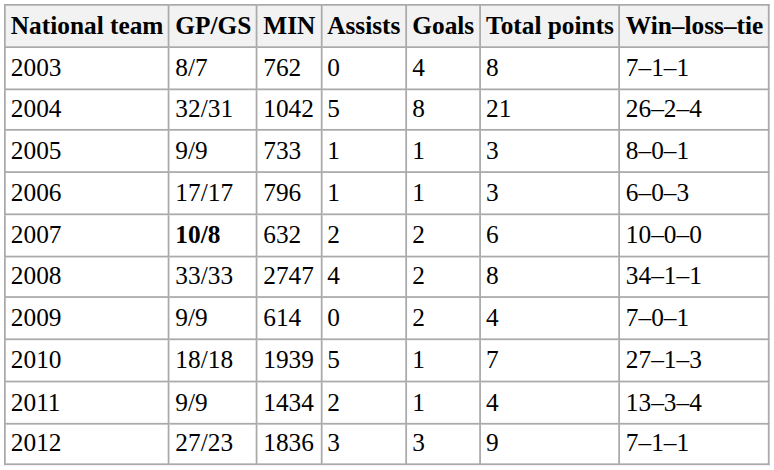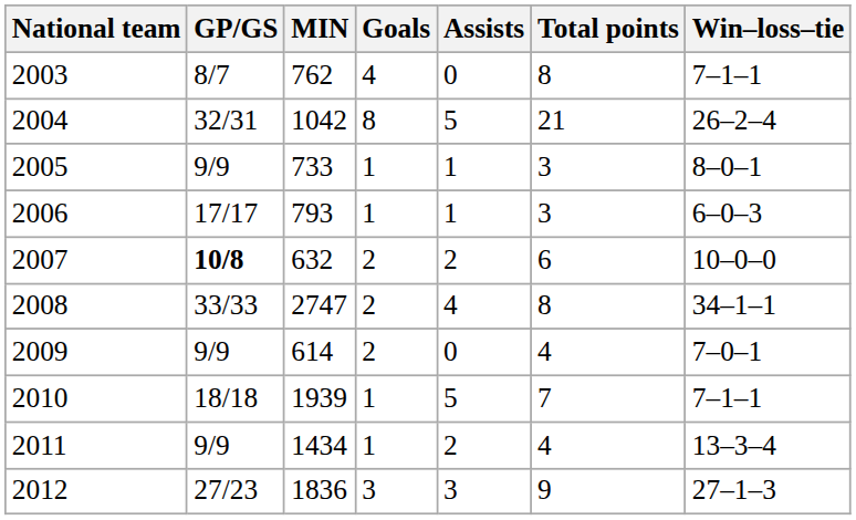columns swapped: Goals <-> Assists
2006 | MIN: 796 -> 793
2010 | Win–loss–tie: 27–1–3 -> 7–1–1
2012 | Win–loss–tie: 7–1–1 -> 27–1–3
